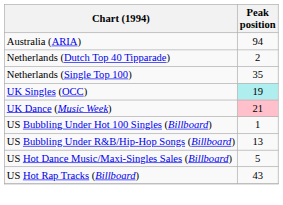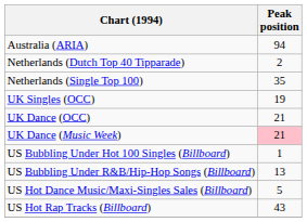UK Singles (OCC) | Peak position: paleturquoise background -> no background
+ row: UK Dance (OCC) | 21
